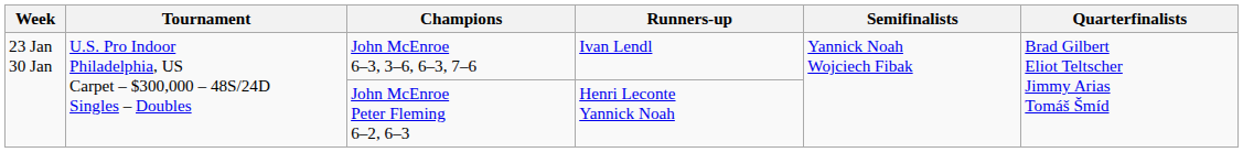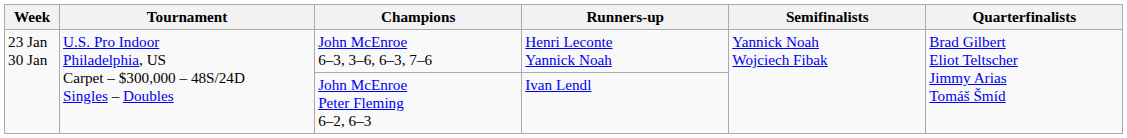John McEnroe 6–3, 3–6, 6–3, 7–6 | Runners-up: Ivan Lendl -> Henri Leconte Yannick Noah
John McEnroe Peter Fleming 6–2, 6–3 | Runners-up: Henri Leconte Yannick Noah -> Ivan Lendl
